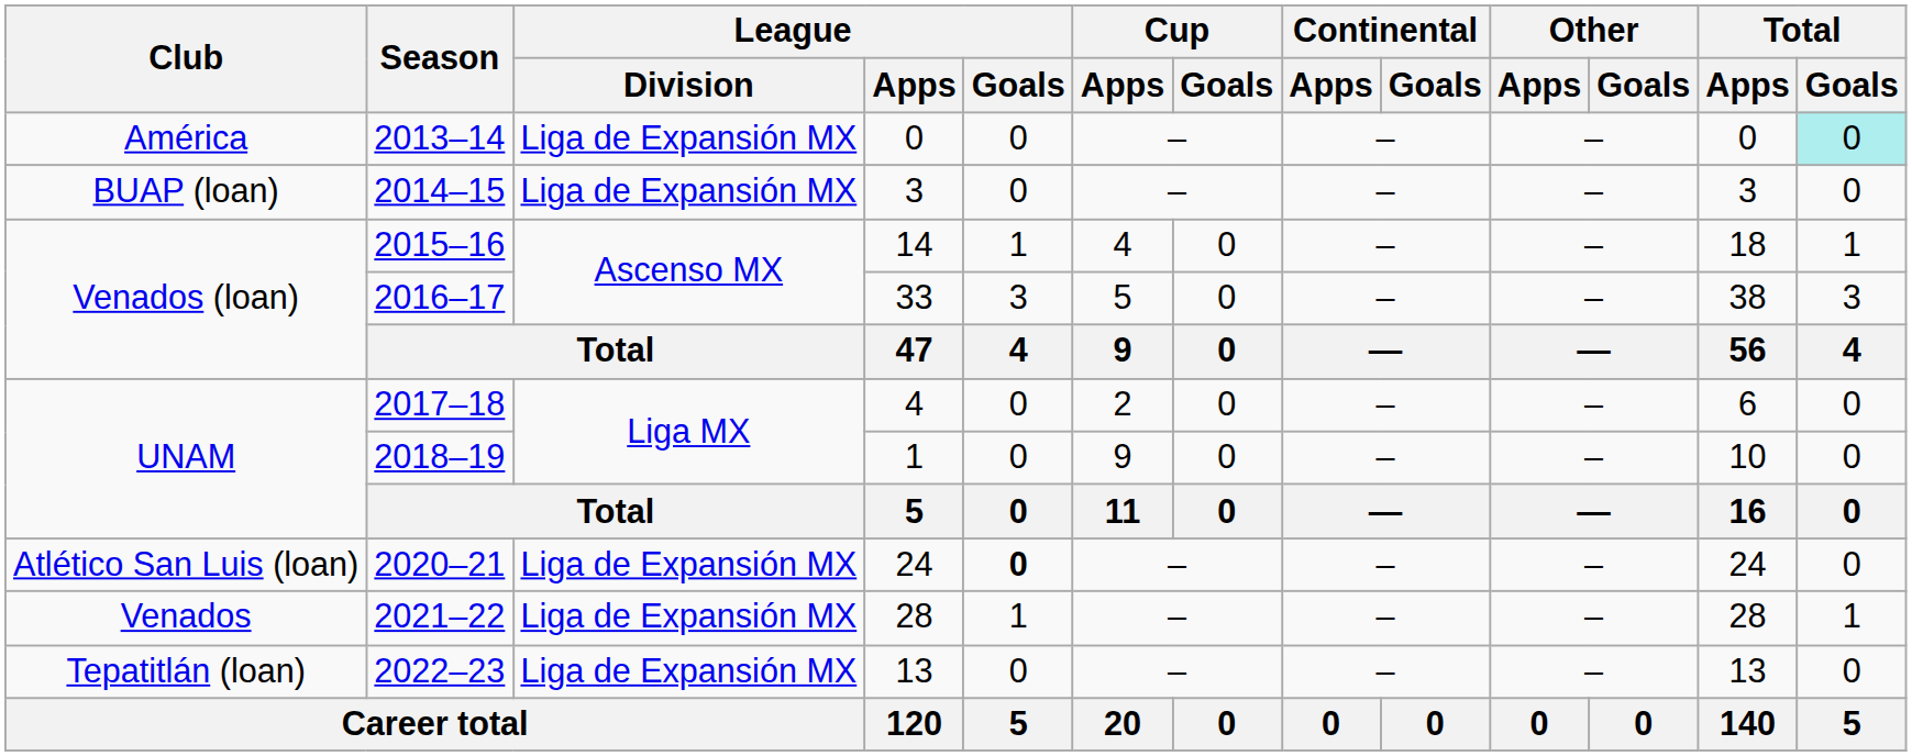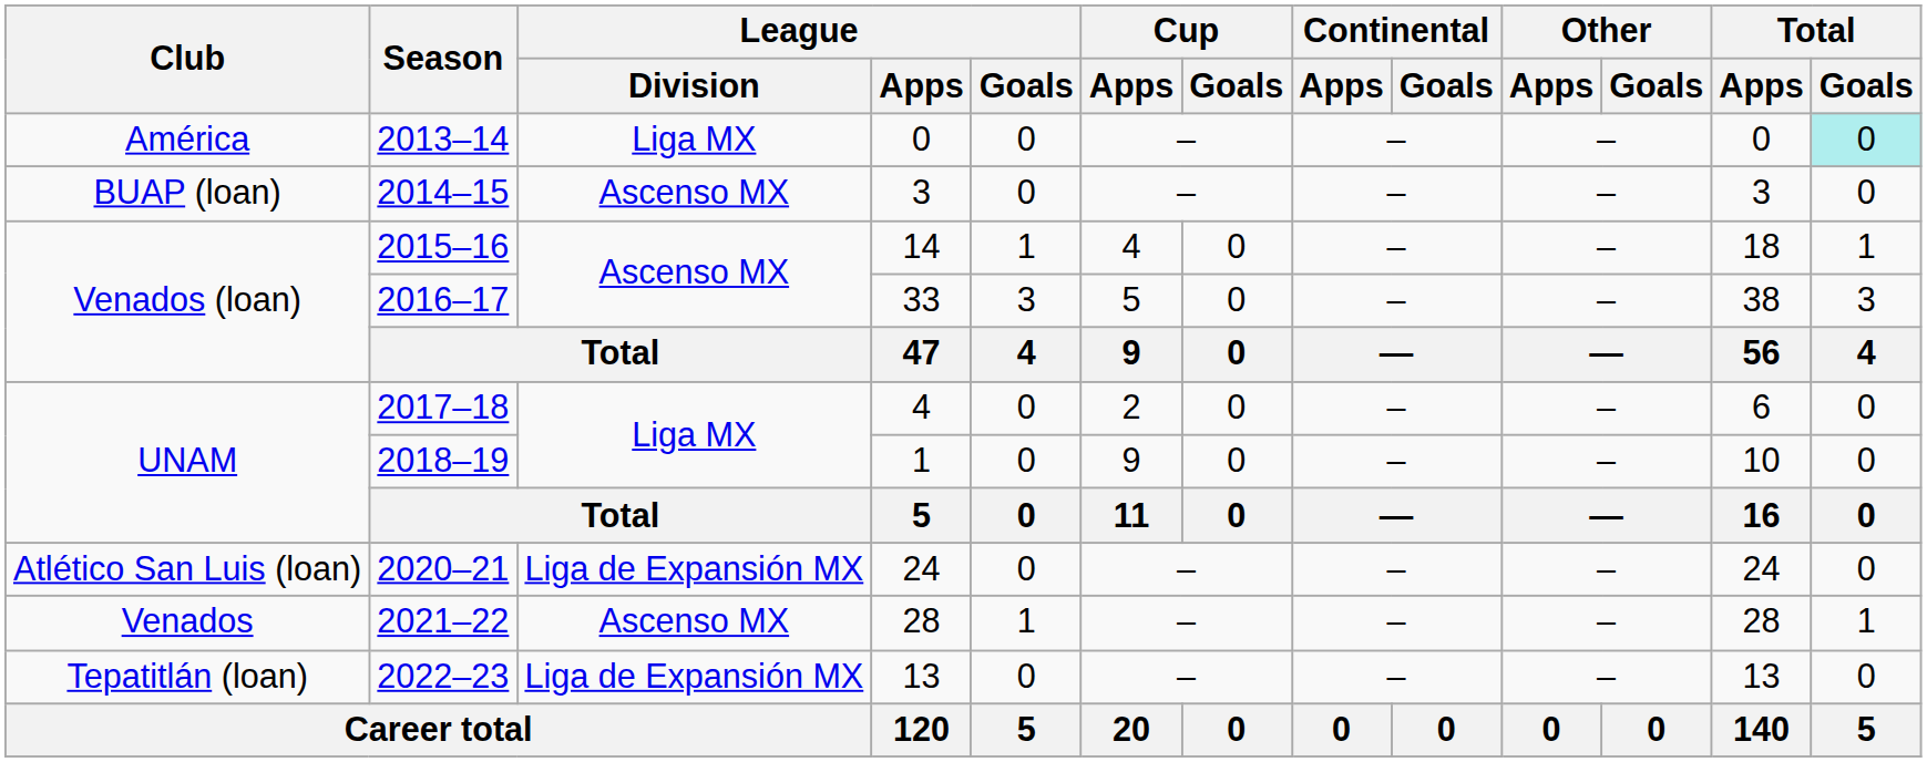2013–14 | League / Division: Liga de Expansión MX -> Liga MX
2014–15 | League / Division: Liga de Expansión MX -> Ascenso MX
2020–21 | League / Goals: bold -> normal
2021–22 | League / Division: Liga de Expansión MX -> Ascenso MX
